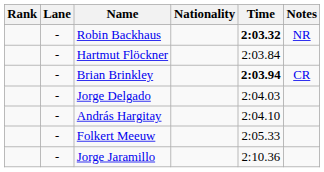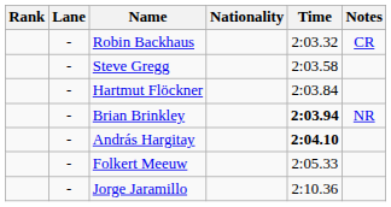Robin Backhaus | Time: bold -> normal
Robin Backhaus | Notes: NR -> CR
+ row: - | Steve Gregg | 2:03.58
Brian Brinkley | Notes: CR -> NR
- row: - | Jorge Delgado | 2:04.03
András Hargitay | Time: normal -> bold
